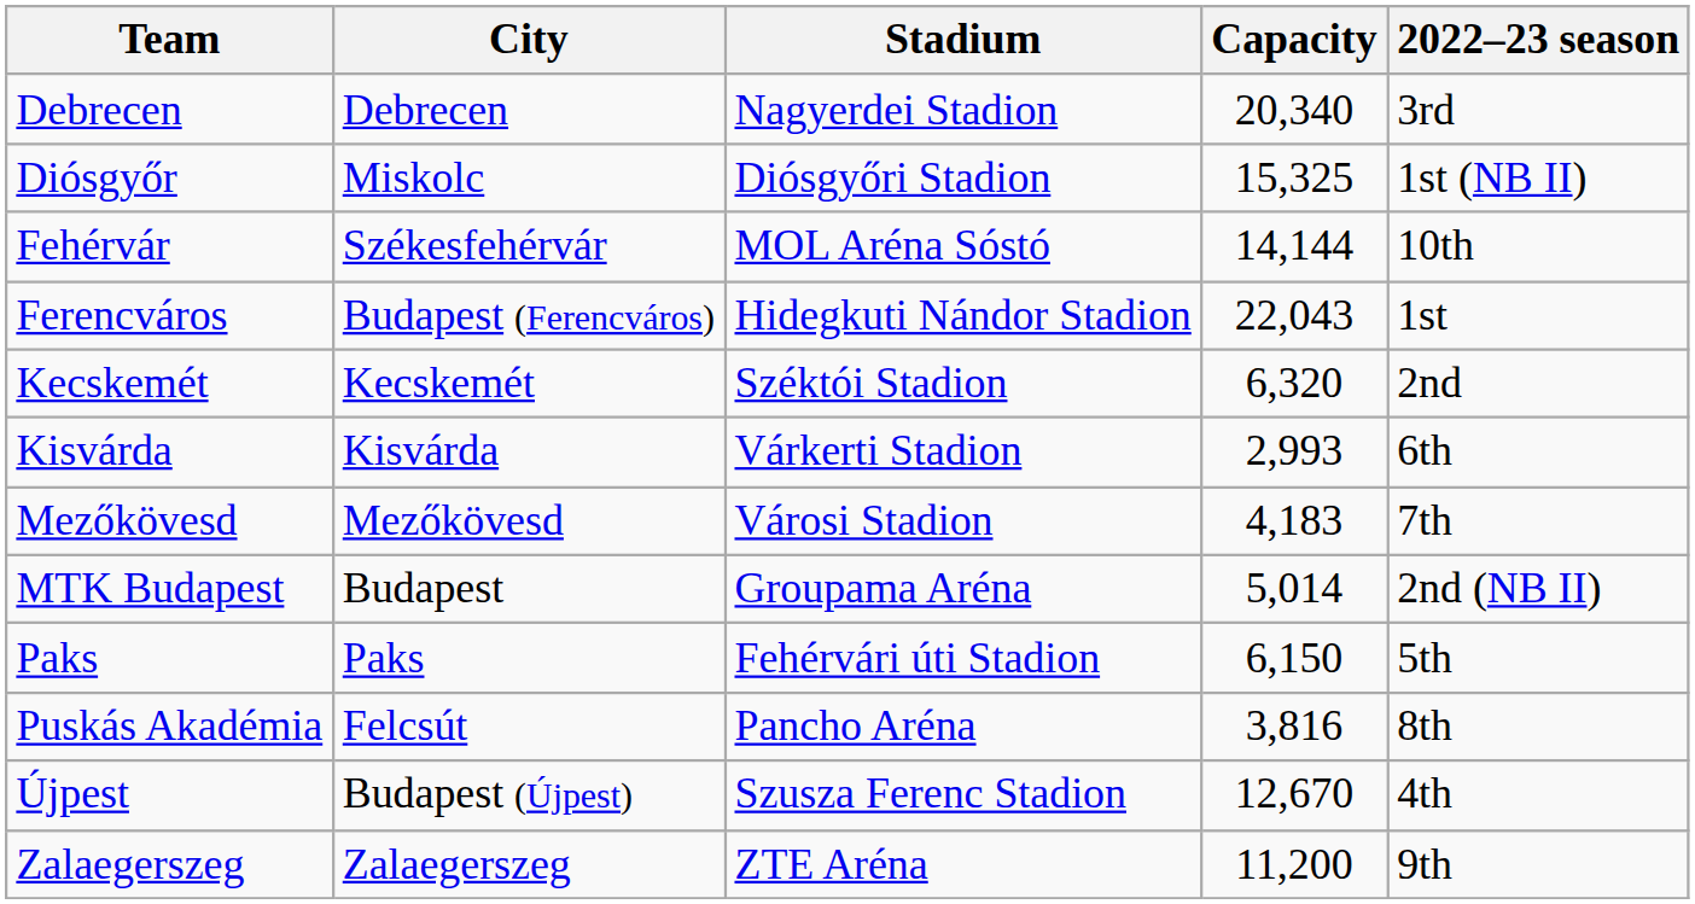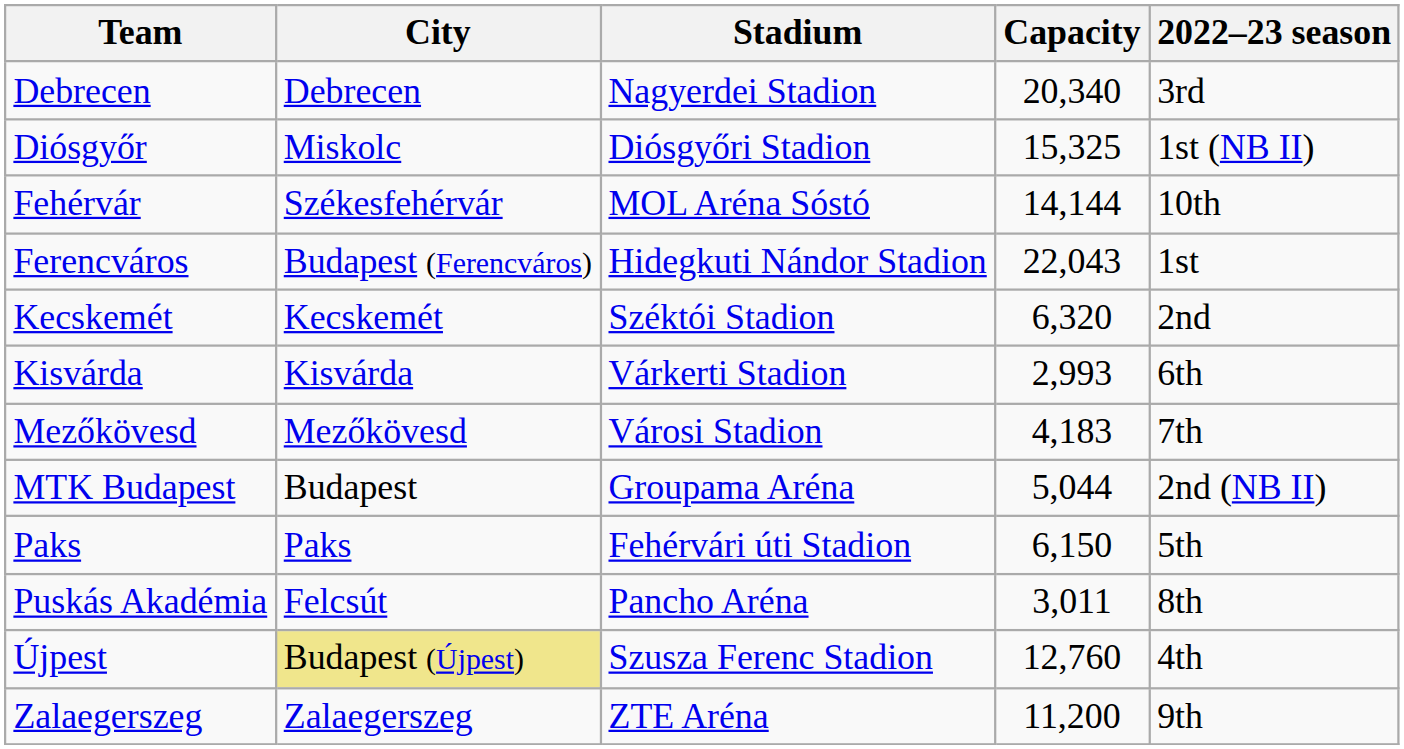MTK Budapest | Capacity: 5,014 -> 5,044
Puskás Akadémia | Capacity: 3,816 -> 3,011
Újpest | City: no background -> khaki background
Újpest | Capacity: 12,670 -> 12,760
